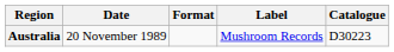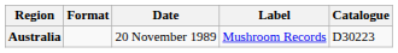columns swapped: Date <-> Format
